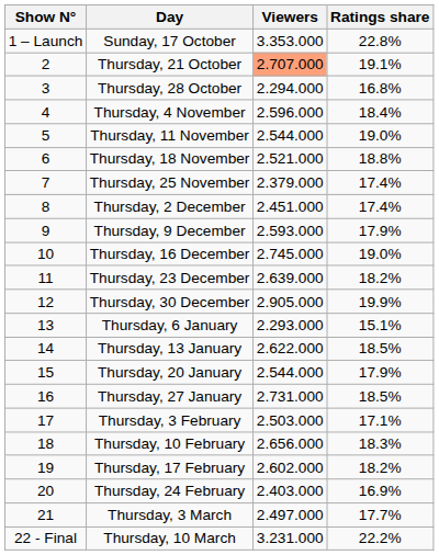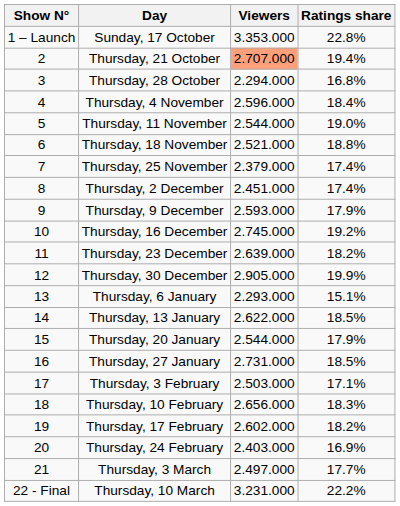Thursday, 21 October | Ratings share: 19.1% -> 19.4%
Thursday, 16 December | Ratings share: 19.0% -> 19.2%
